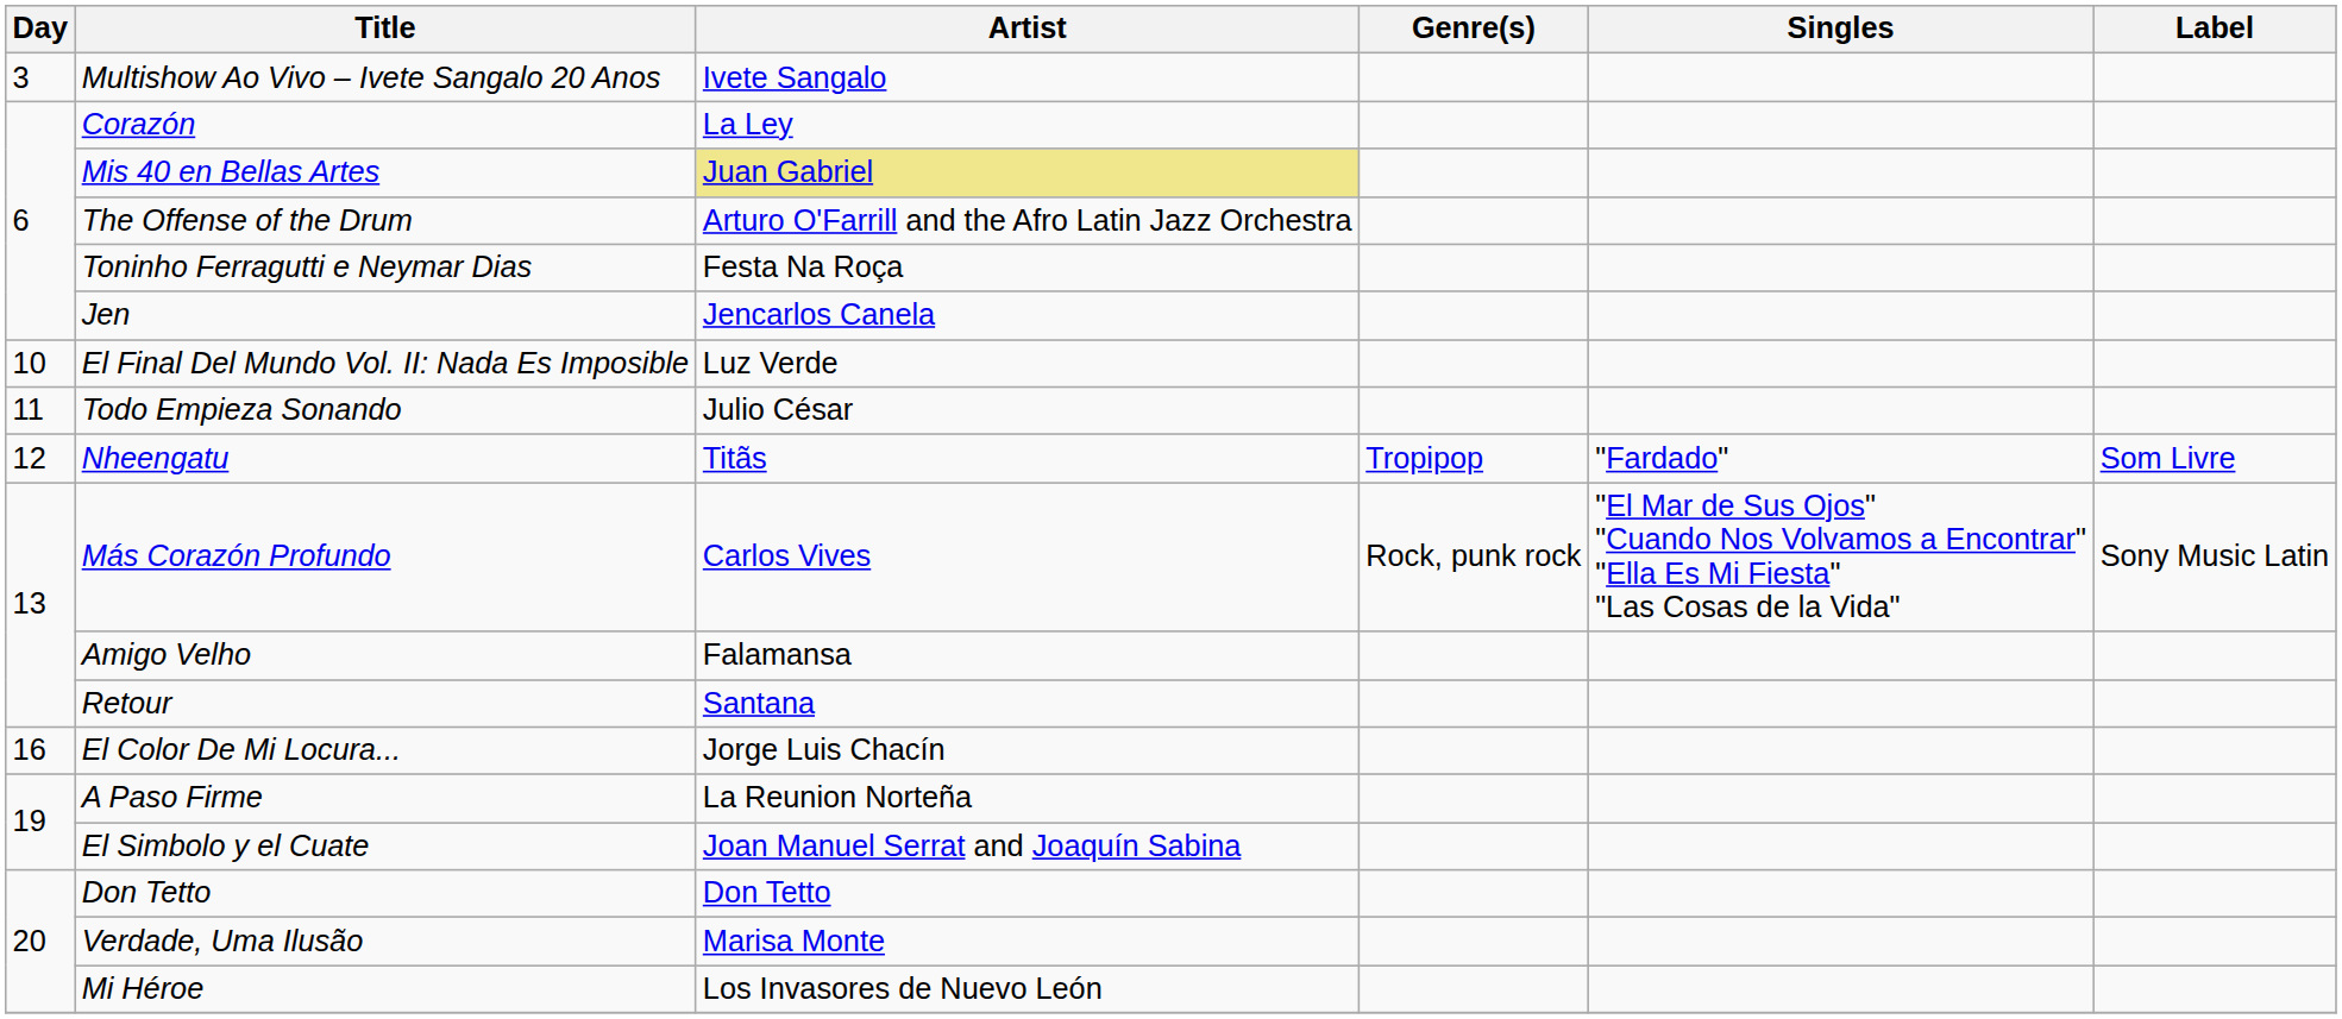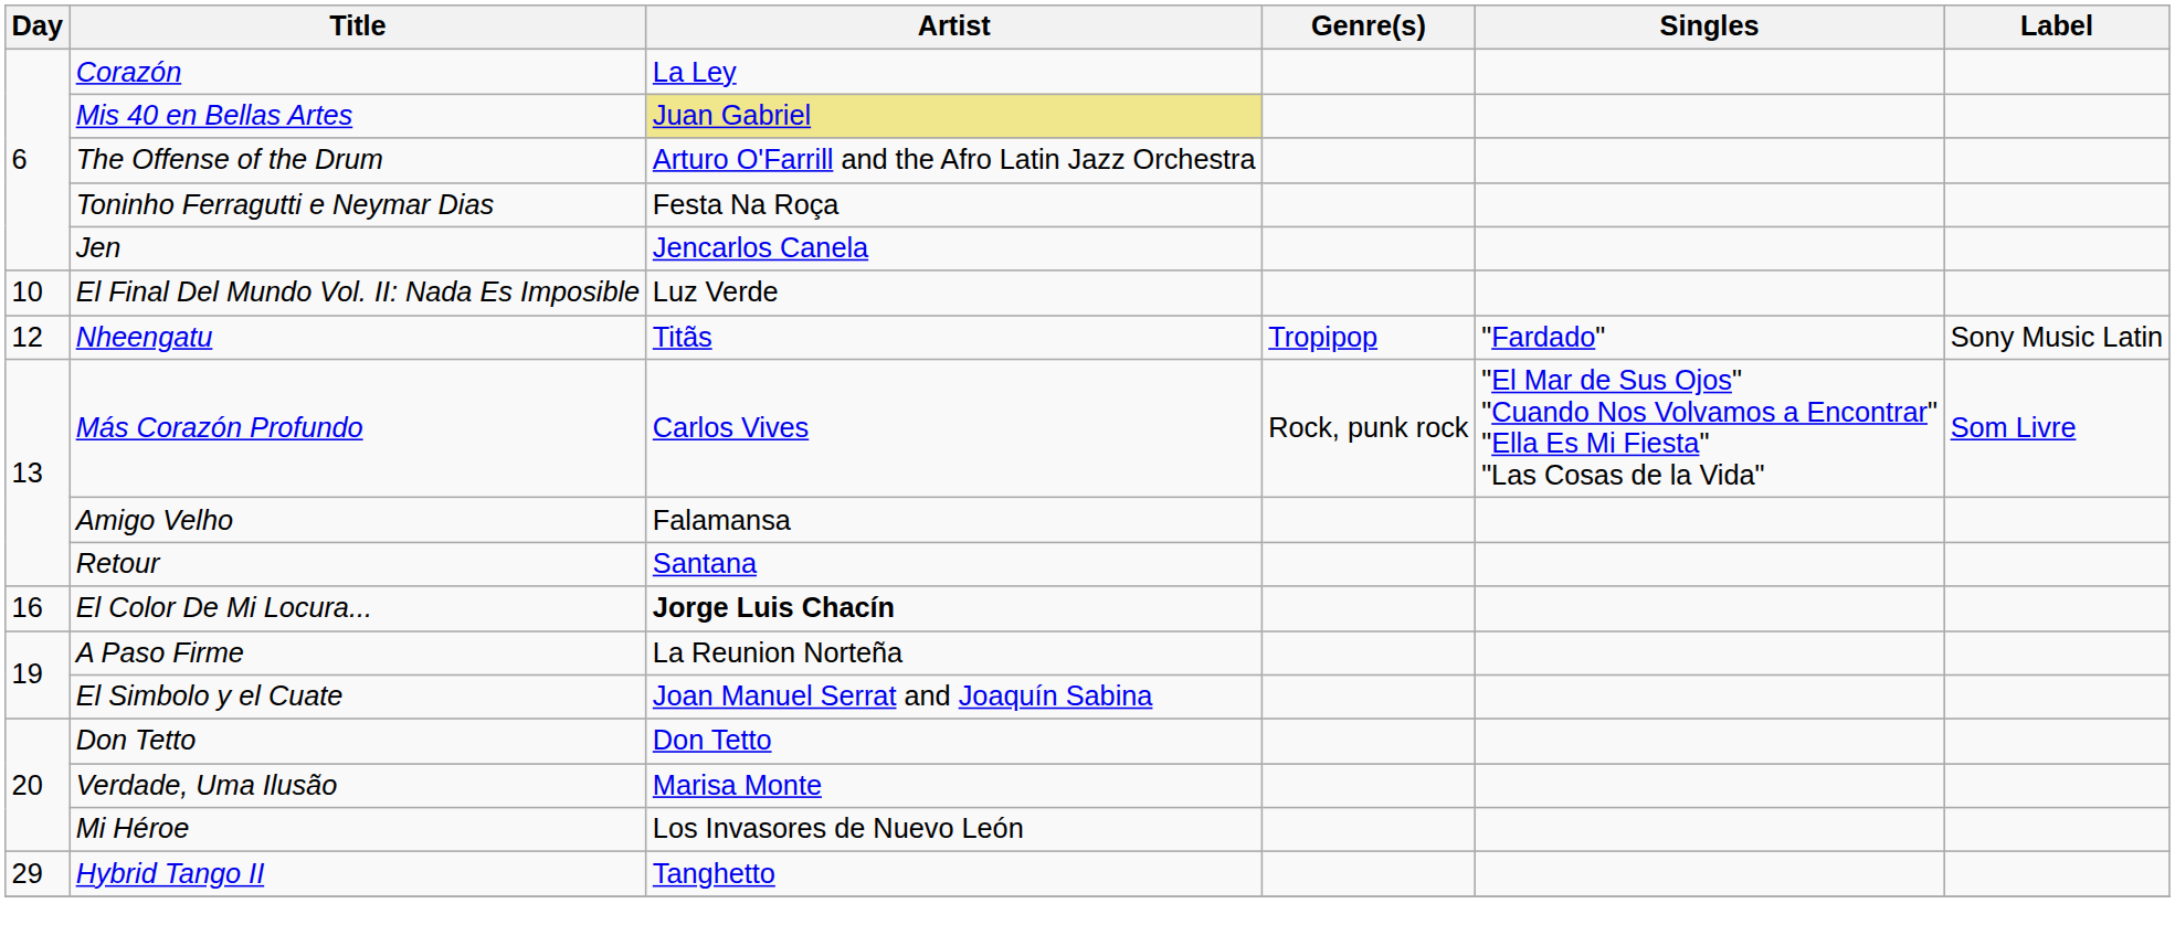- row: 3 | Multishow Ao Vivo – Ivete Sangalo 20 Anos | Ivete Sangalo
- row: 11 | Todo Empieza Sonando | Julio César
Nheengatu | Label: Som Livre -> Sony Music Latin
Más Corazón Profundo | Label: Sony Music Latin -> Som Livre
El Color De Mi Locura... | Artist: normal -> bold
+ row: 29 | Hybrid Tango II | Tanghetto
